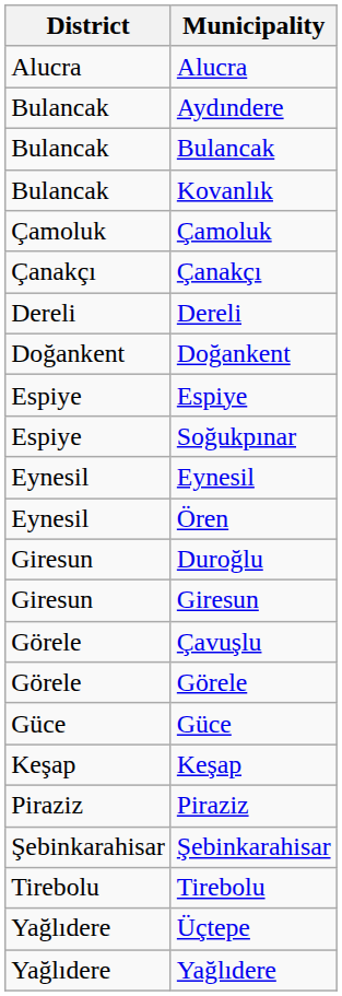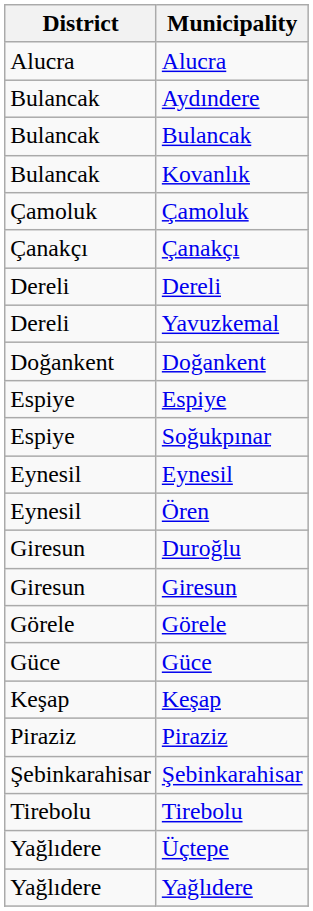+ row: Dereli | Yavuzkemal
- row: Görele | Çavuşlu
